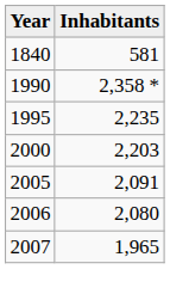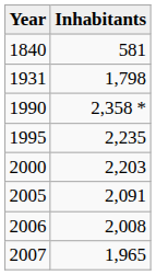+ row: 1931 | 1,798
2006 | Inhabitants: 2,080 -> 2,008
